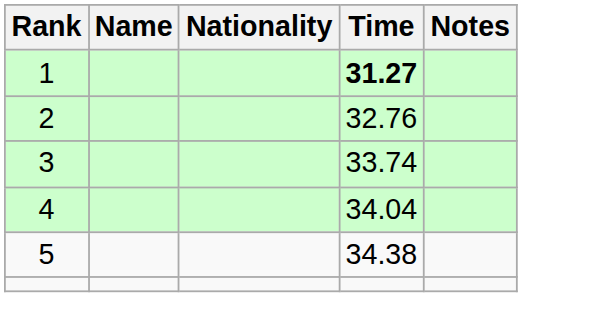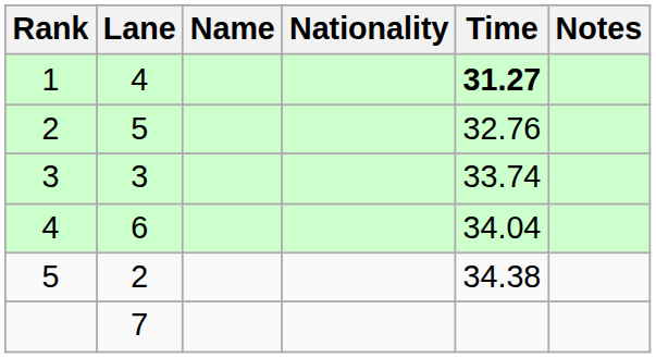+ column: Lane | 4 | 5 | 3 | 6 | 2 | 7
